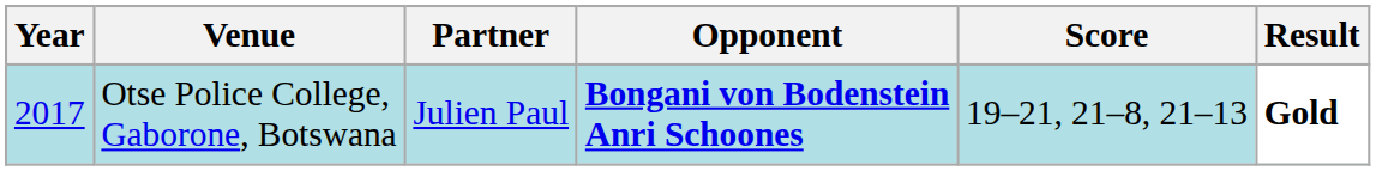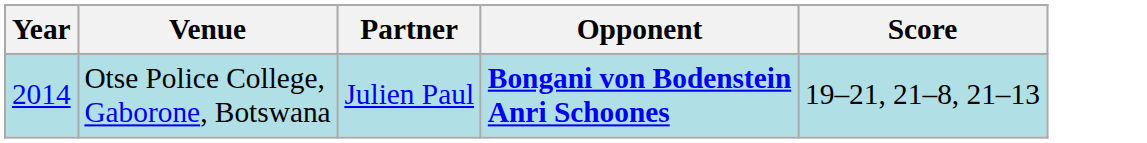- column: Result | Gold
Otse Police College, Gaborone, Botswana | Year: 2017 -> 2014
